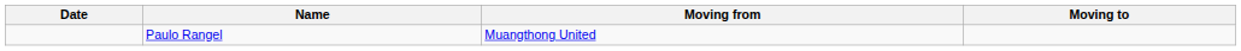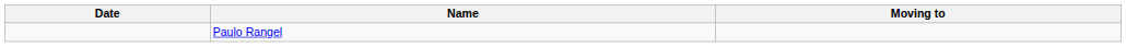- column: Moving from | Muangthong United
